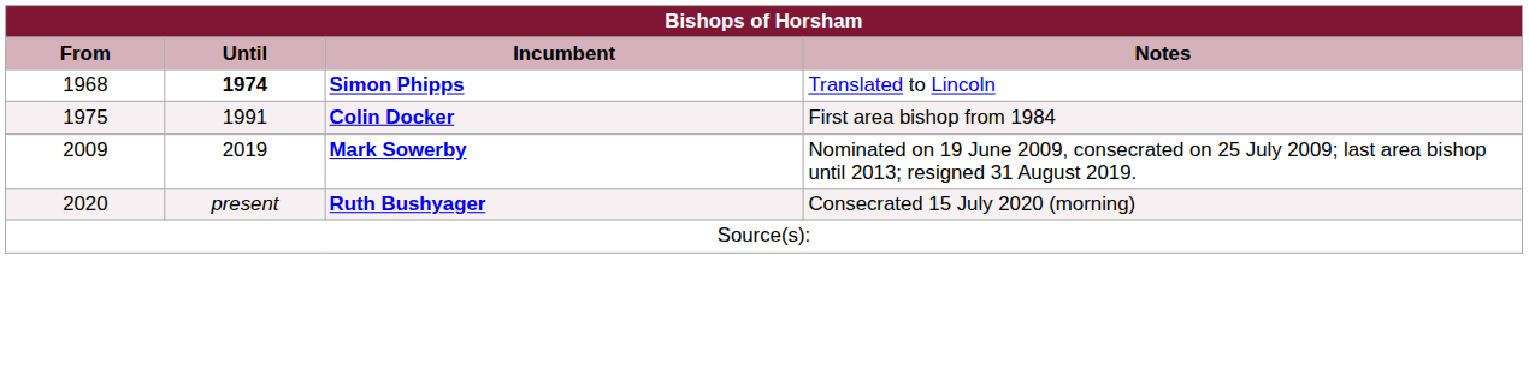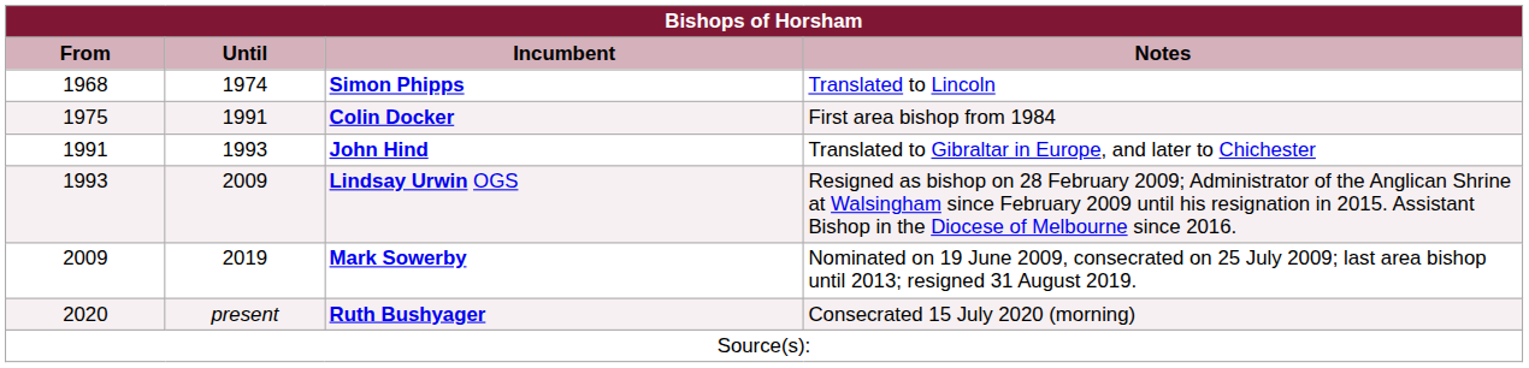Simon Phipps | Until: bold -> normal
+ row: 1991 | 1993 | John Hind | Translated to Gibraltar in Europe, and later to Chichester
+ row: 1993 | 2009 | Lindsay Urwin OGS | Resigned as bishop on 28 February 2009; Administrator of the Anglican Shrine at Walsingham since February 2009 until his resignation in 2015. Assistant Bishop in the Diocese of Melbourne since 2016.
